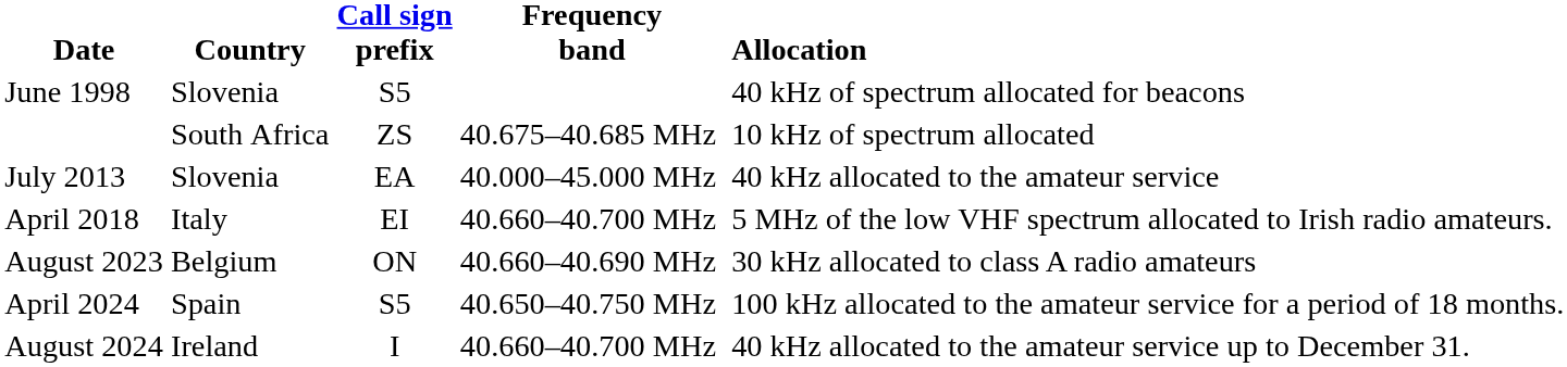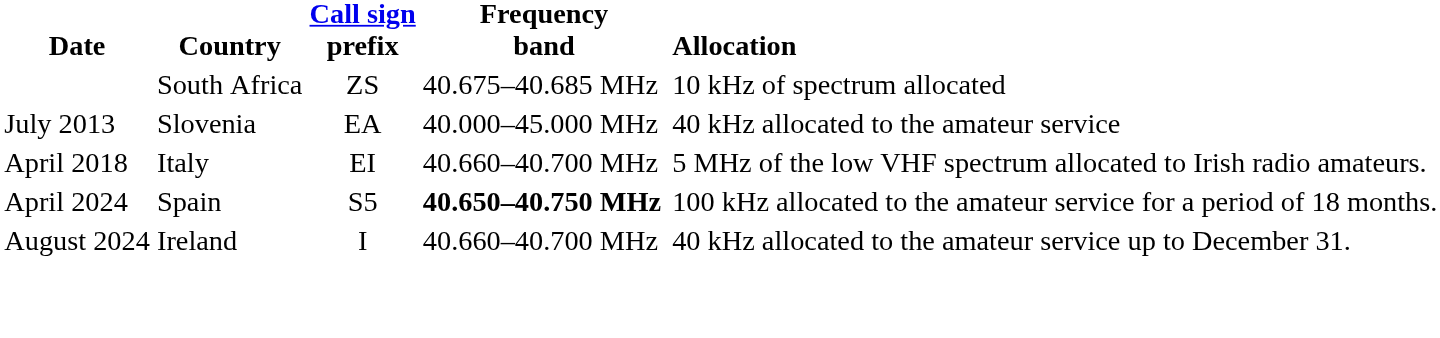- row: June 1998 | Slovenia | S5 | 40 kHz of spectrum allocated for beacons
- row: August 2023 | Belgium | ON | 40.660–40.690 MHz | 30 kHz allocated to class A radio amateurs
April 2024 | Frequency band: normal -> bold
